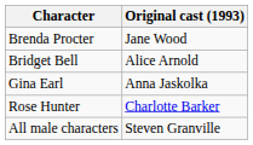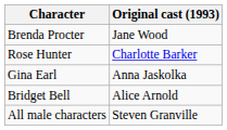rows swapped: Bridget Bell <-> Rose Hunter
